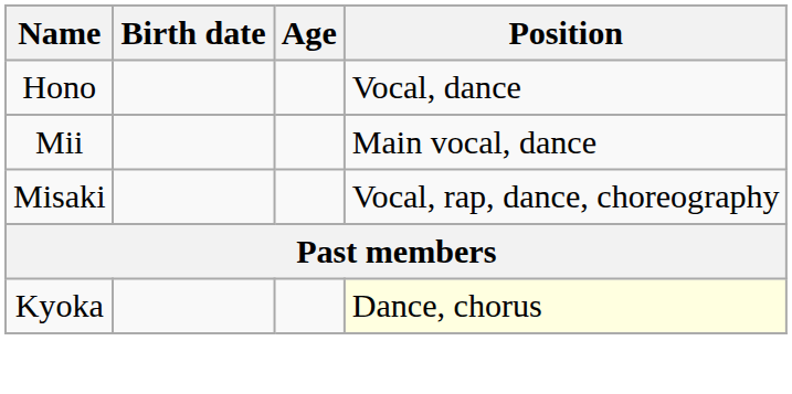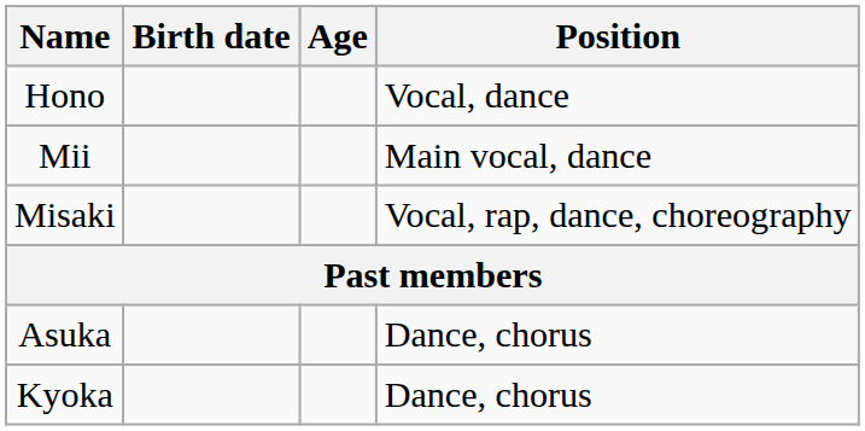+ row: Asuka | Dance, chorus
Kyoka | Position: lightyellow background -> no background
